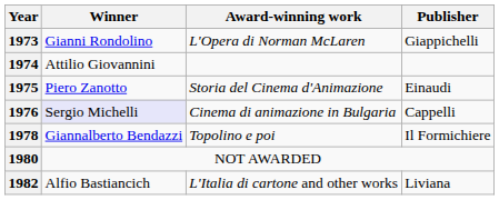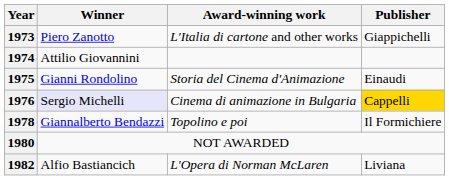1973 | Winner: Gianni Rondolino -> Piero Zanotto
1973 | Award-winning work: L'Opera di Norman McLaren -> L'Italia di cartone and other works
1975 | Winner: Piero Zanotto -> Gianni Rondolino
1976 | Publisher: no background -> gold background
1982 | Award-winning work: L'Italia di cartone and other works -> L'Opera di Norman McLaren
